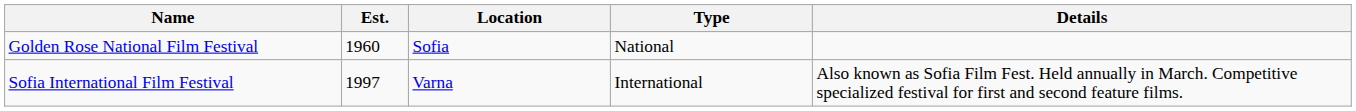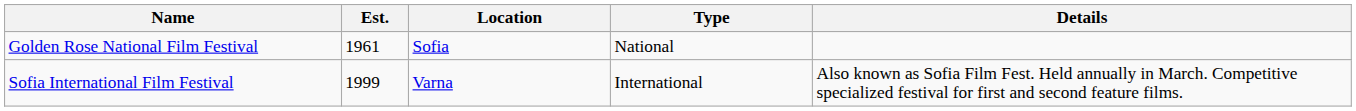Golden Rose National Film Festival | Est.: 1960 -> 1961
Sofia International Film Festival | Est.: 1997 -> 1999
